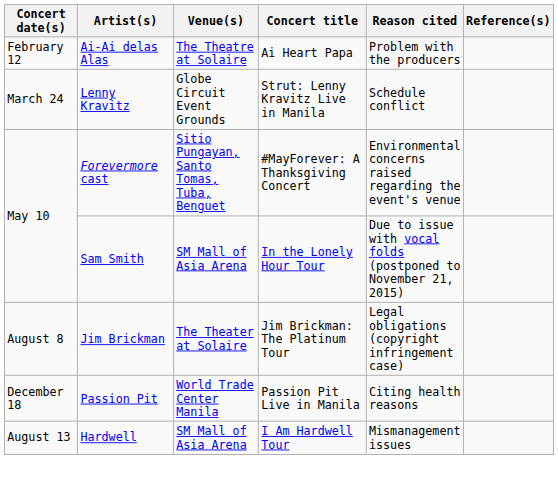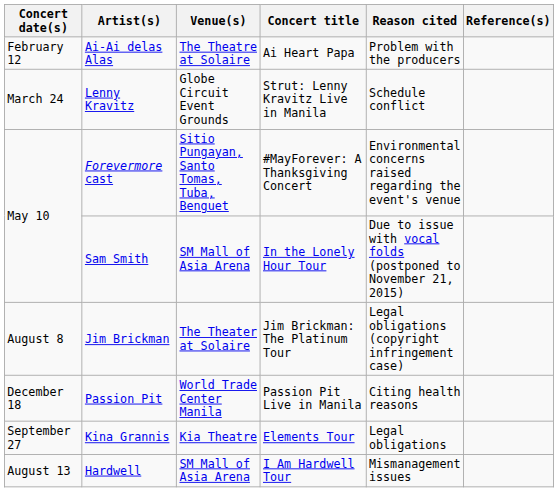+ row: September 27 | Kina Grannis | Kia Theatre | Elements Tour | Legal obligations
